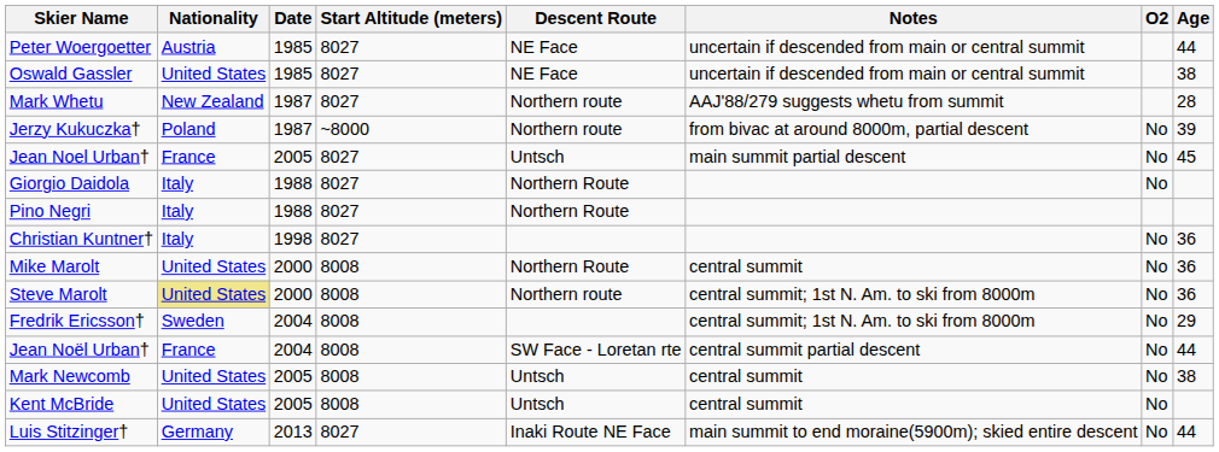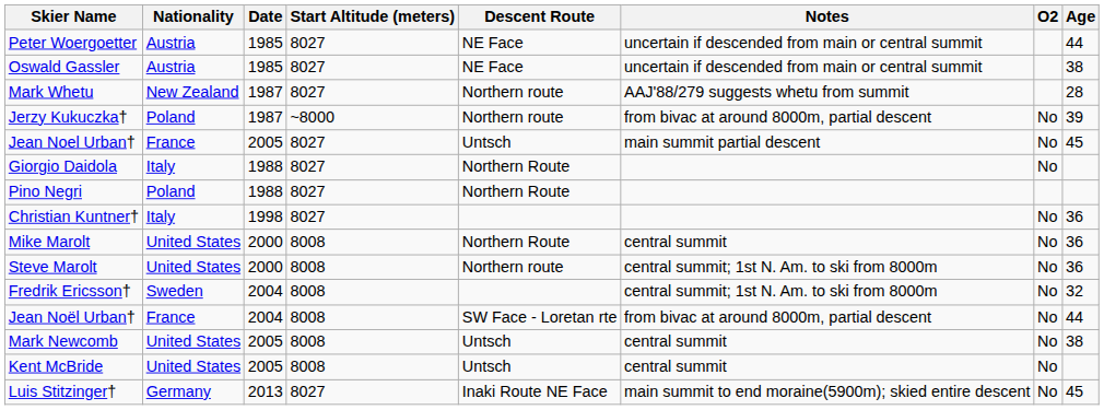Oswald Gassler | Nationality: United States -> Austria
Pino Negri | Nationality: Italy -> Poland
Steve Marolt | Nationality: khaki background -> no background
Fredrik Ericsson† | Age: 29 -> 32
Jean Noël Urban† | Notes: central summit partial descent -> from bivac at around 8000m, partial descent
Luis Stitzinger† | Age: 44 -> 45
